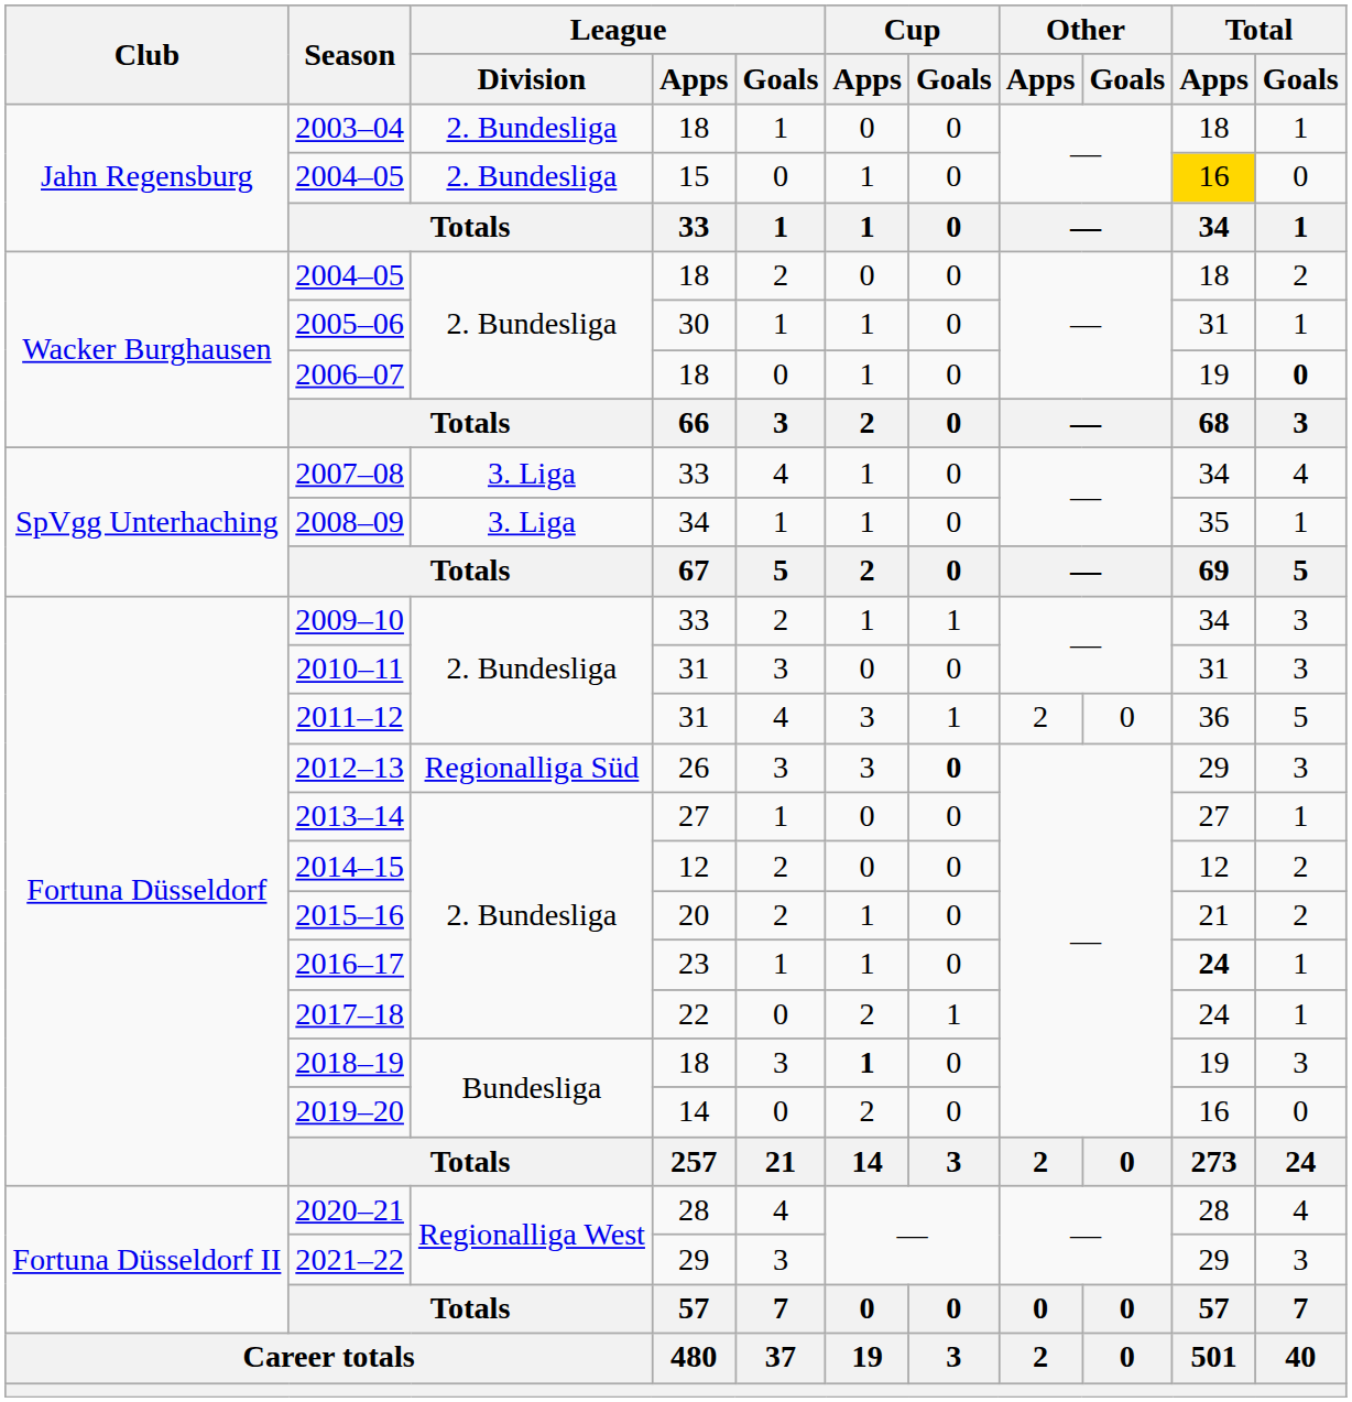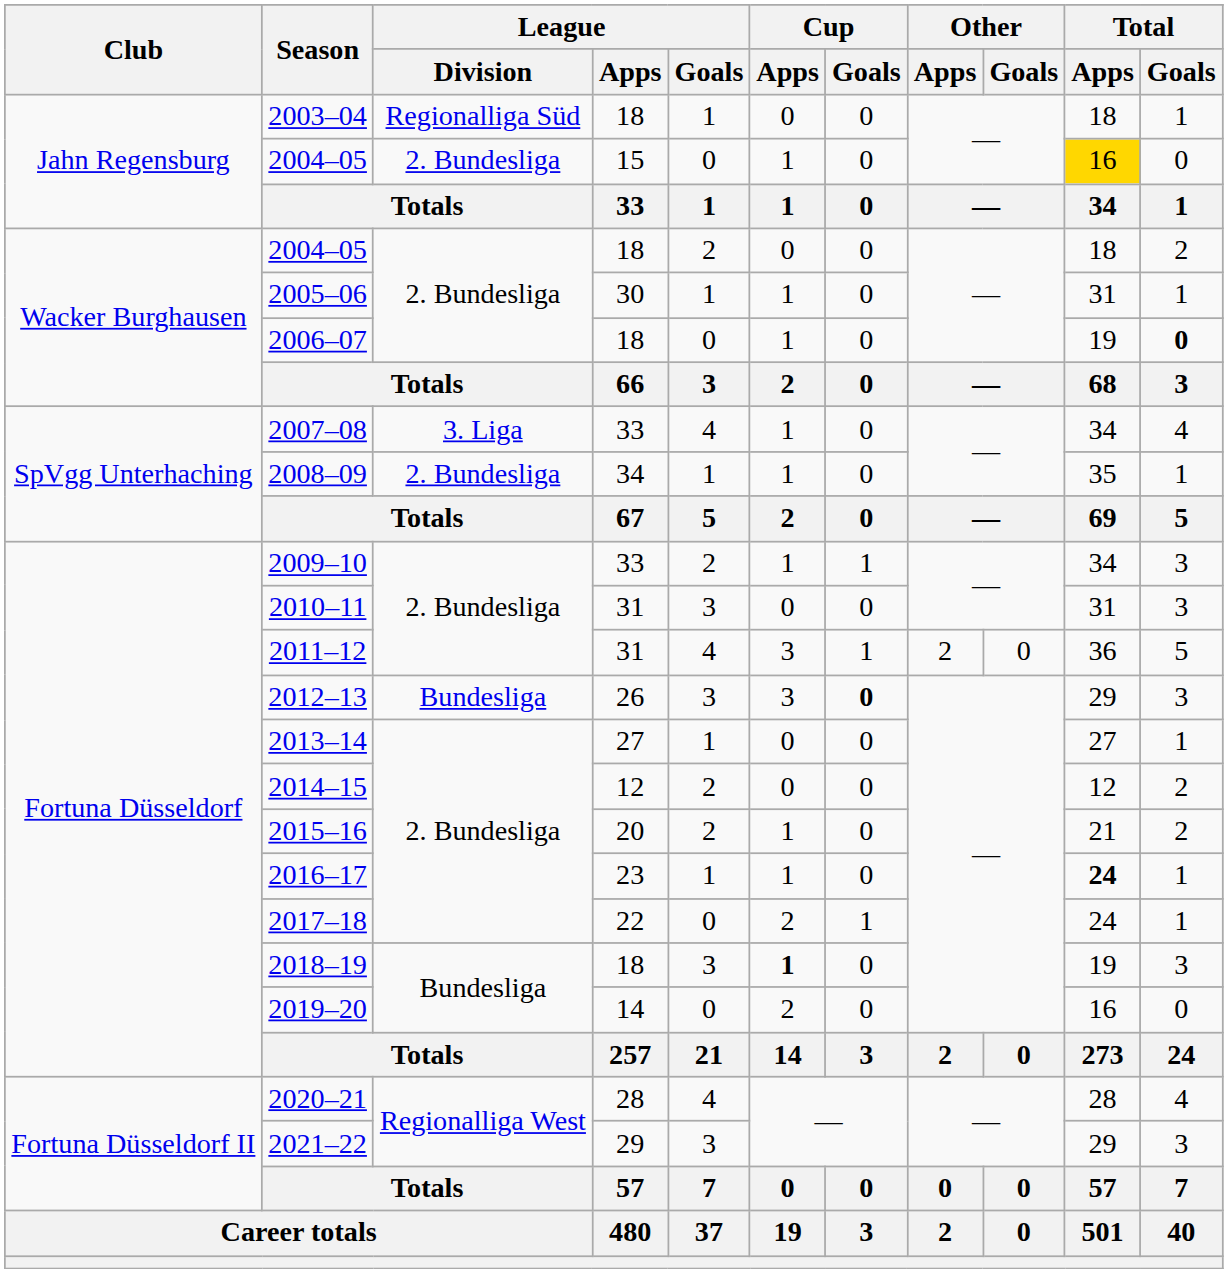2003–04 | League / Division: 2. Bundesliga -> Regionalliga Süd
2008–09 | League / Division: 3. Liga -> 2. Bundesliga
2012–13 | League / Division: Regionalliga Süd -> Bundesliga
